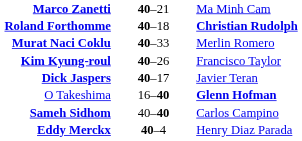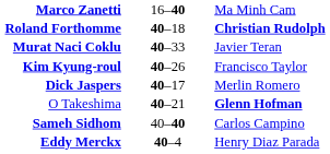Marco Zanetti | column 2: 40–21 -> 16–40
Murat Naci Coklu | column 3: Merlin Romero -> Javier Teran
Dick Jaspers | column 3: Javier Teran -> Merlin Romero
O Takeshima | column 2: 16–40 -> 40–21
